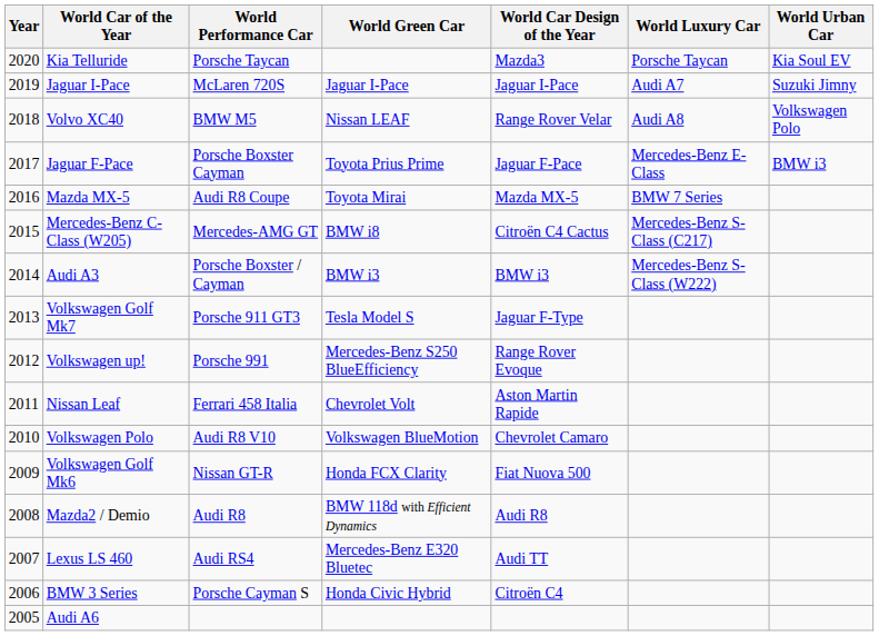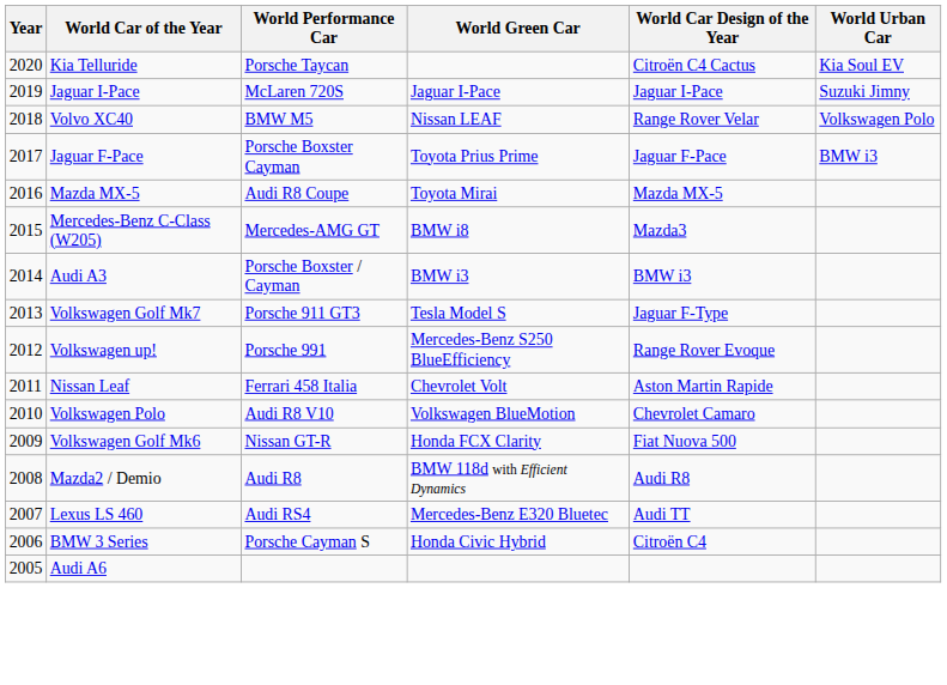- column: World Luxury Car | Porsche Taycan | Audi A7 | Audi A8 | Mercedes-Benz E-Class | BMW 7 Series | Mercedes-Benz S-Class (C217) | Mercedes-Benz S-Class (W222)
Kia Telluride | World Car Design of the Year: Mazda3 -> Citroën C4 Cactus
Mercedes-Benz C-Class (W205) | World Car Design of the Year: Citroën C4 Cactus -> Mazda3
